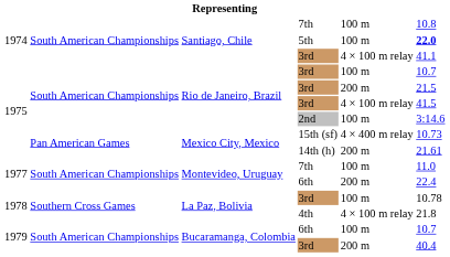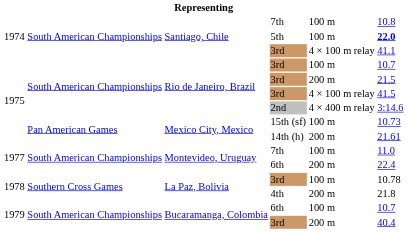2nd | column 5: 100 m -> 4 × 400 m relay
15th (sf) | column 5: 4 × 400 m relay -> 100 m
4th | column 5: 4 × 100 m relay -> 200 m
